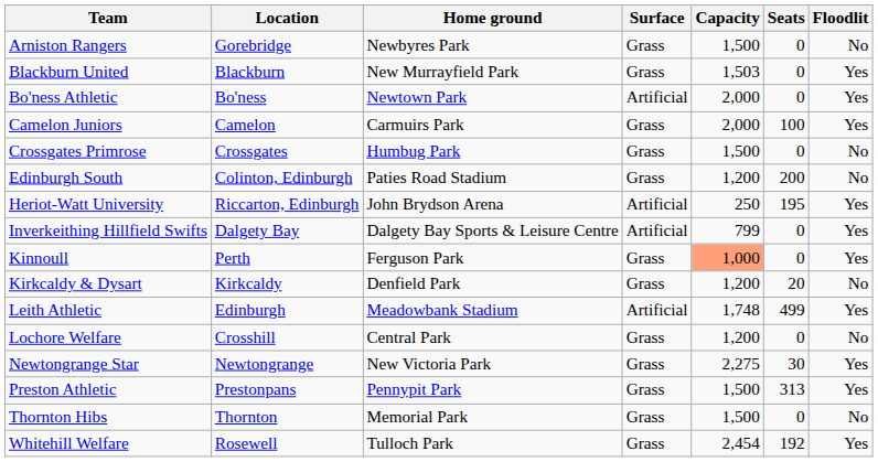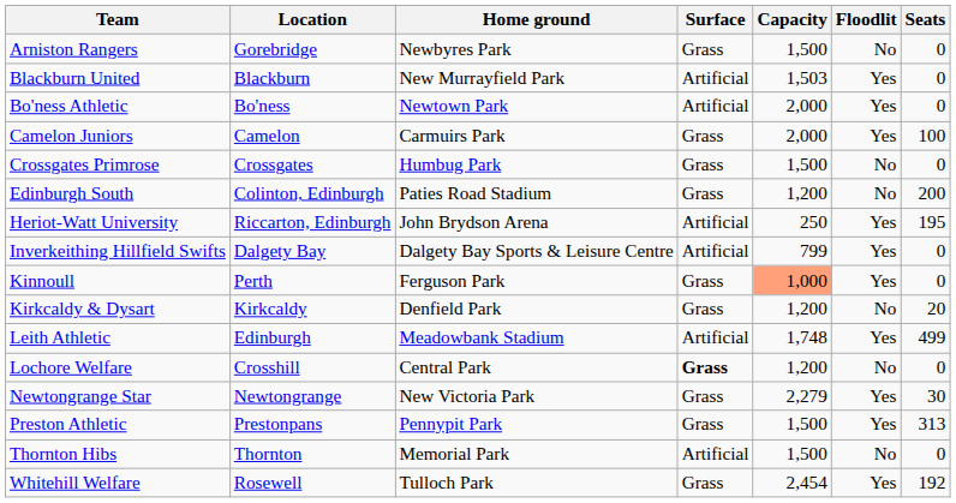columns swapped: Seats <-> Floodlit
Blackburn United | Surface: Grass -> Artificial
Lochore Welfare | Surface: normal -> bold
Newtongrange Star | Capacity: 2,275 -> 2,279
Thornton Hibs | Surface: Grass -> Artificial
